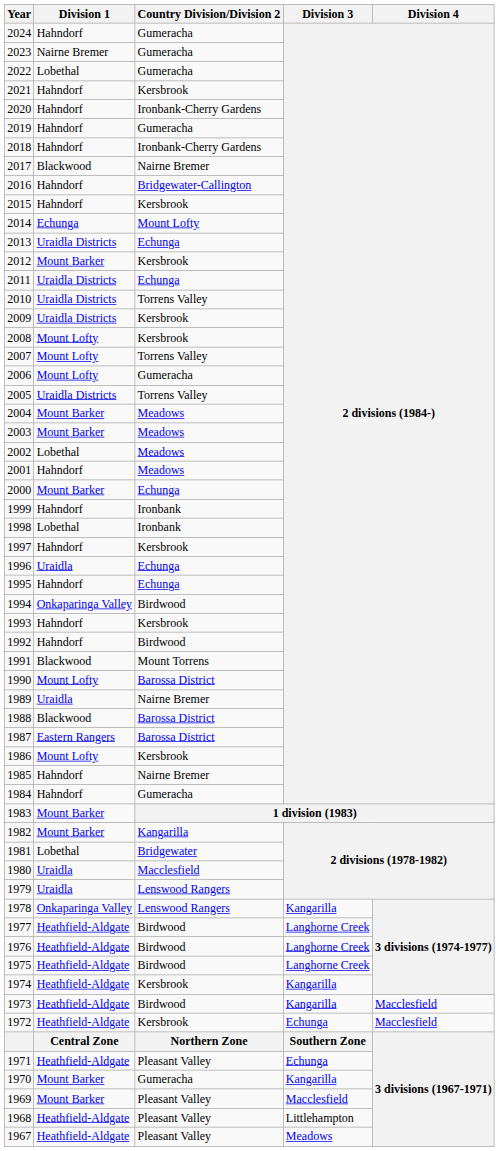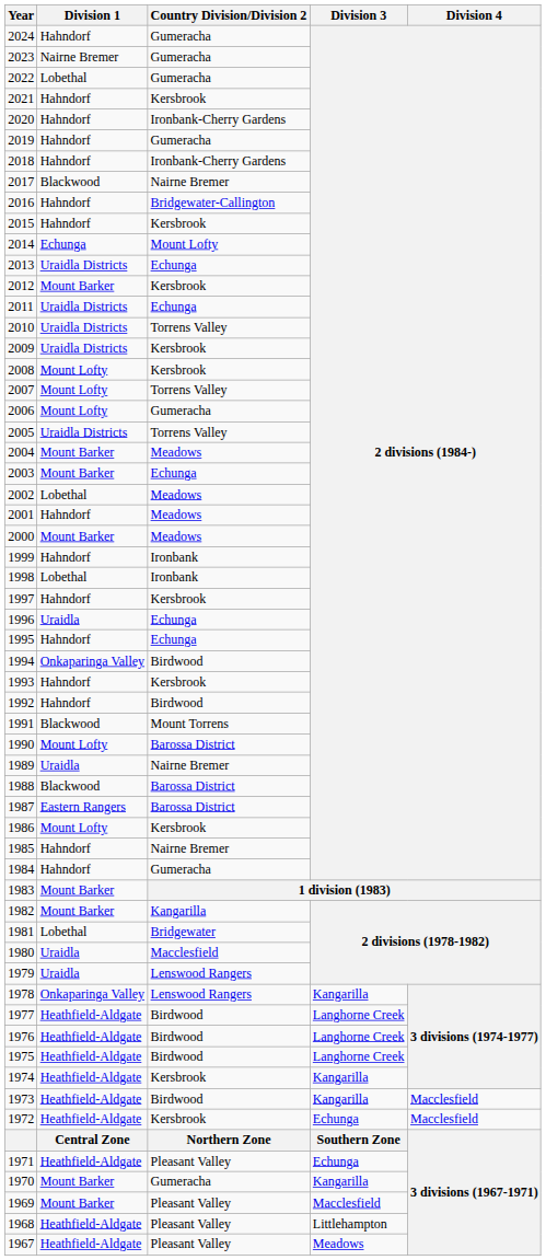2003 | Country Division/Division 2: Meadows -> Echunga
2000 | Country Division/Division 2: Echunga -> Meadows
